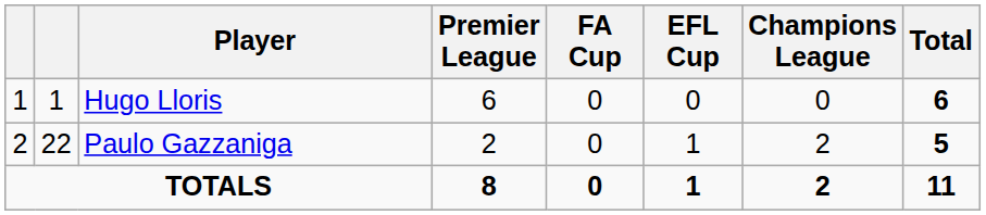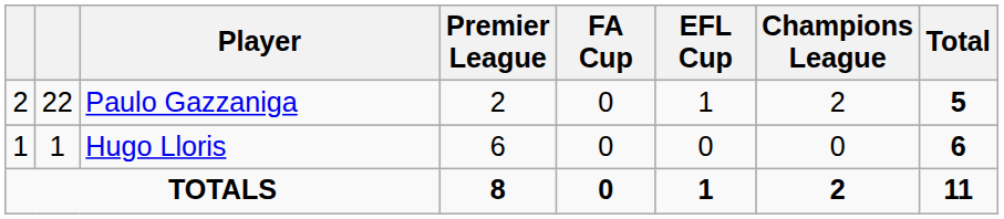rows swapped: Hugo Lloris <-> Paulo Gazzaniga
